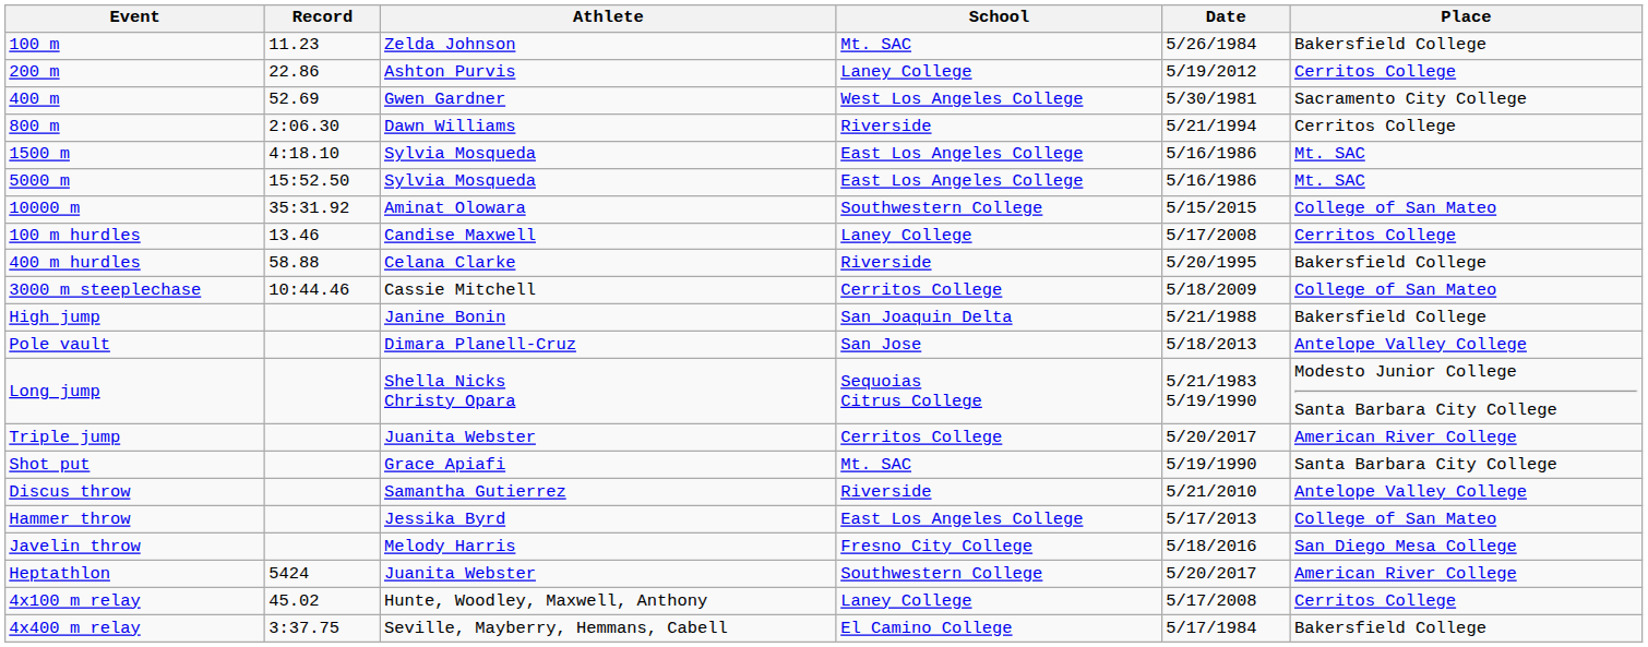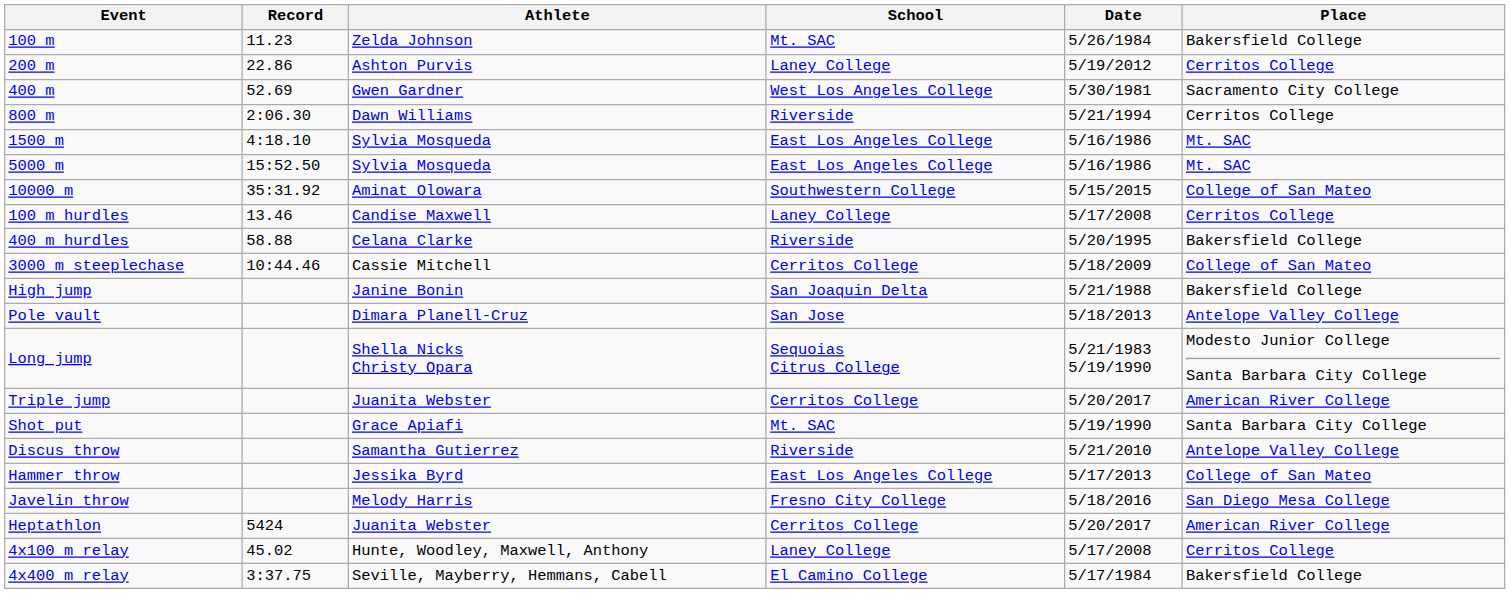Heptathlon | School: Southwestern College -> Cerritos College
